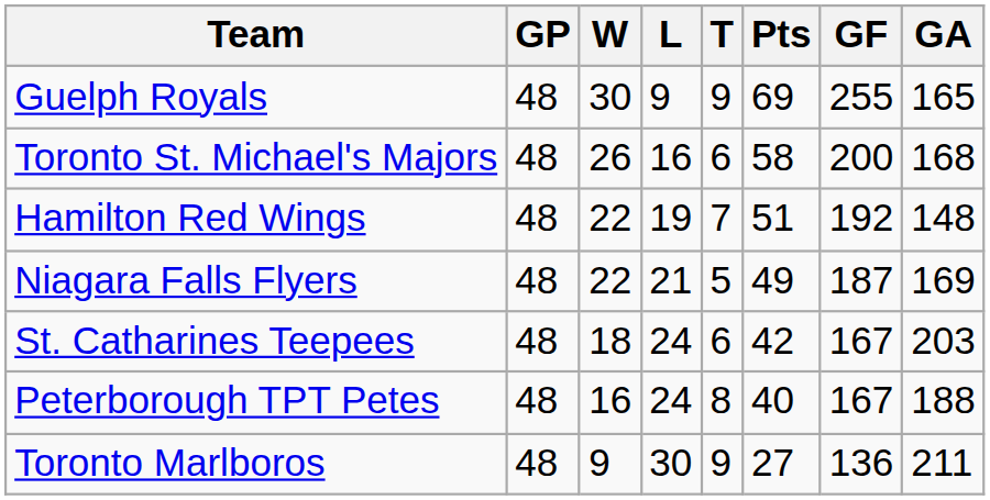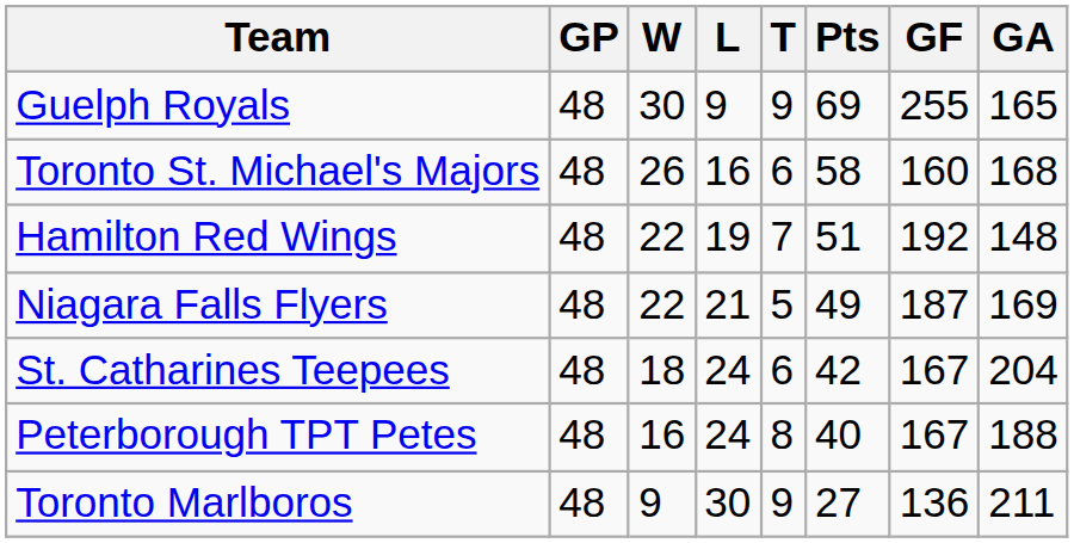Toronto St. Michael's Majors | GF: 200 -> 160
St. Catharines Teepees | GA: 203 -> 204
